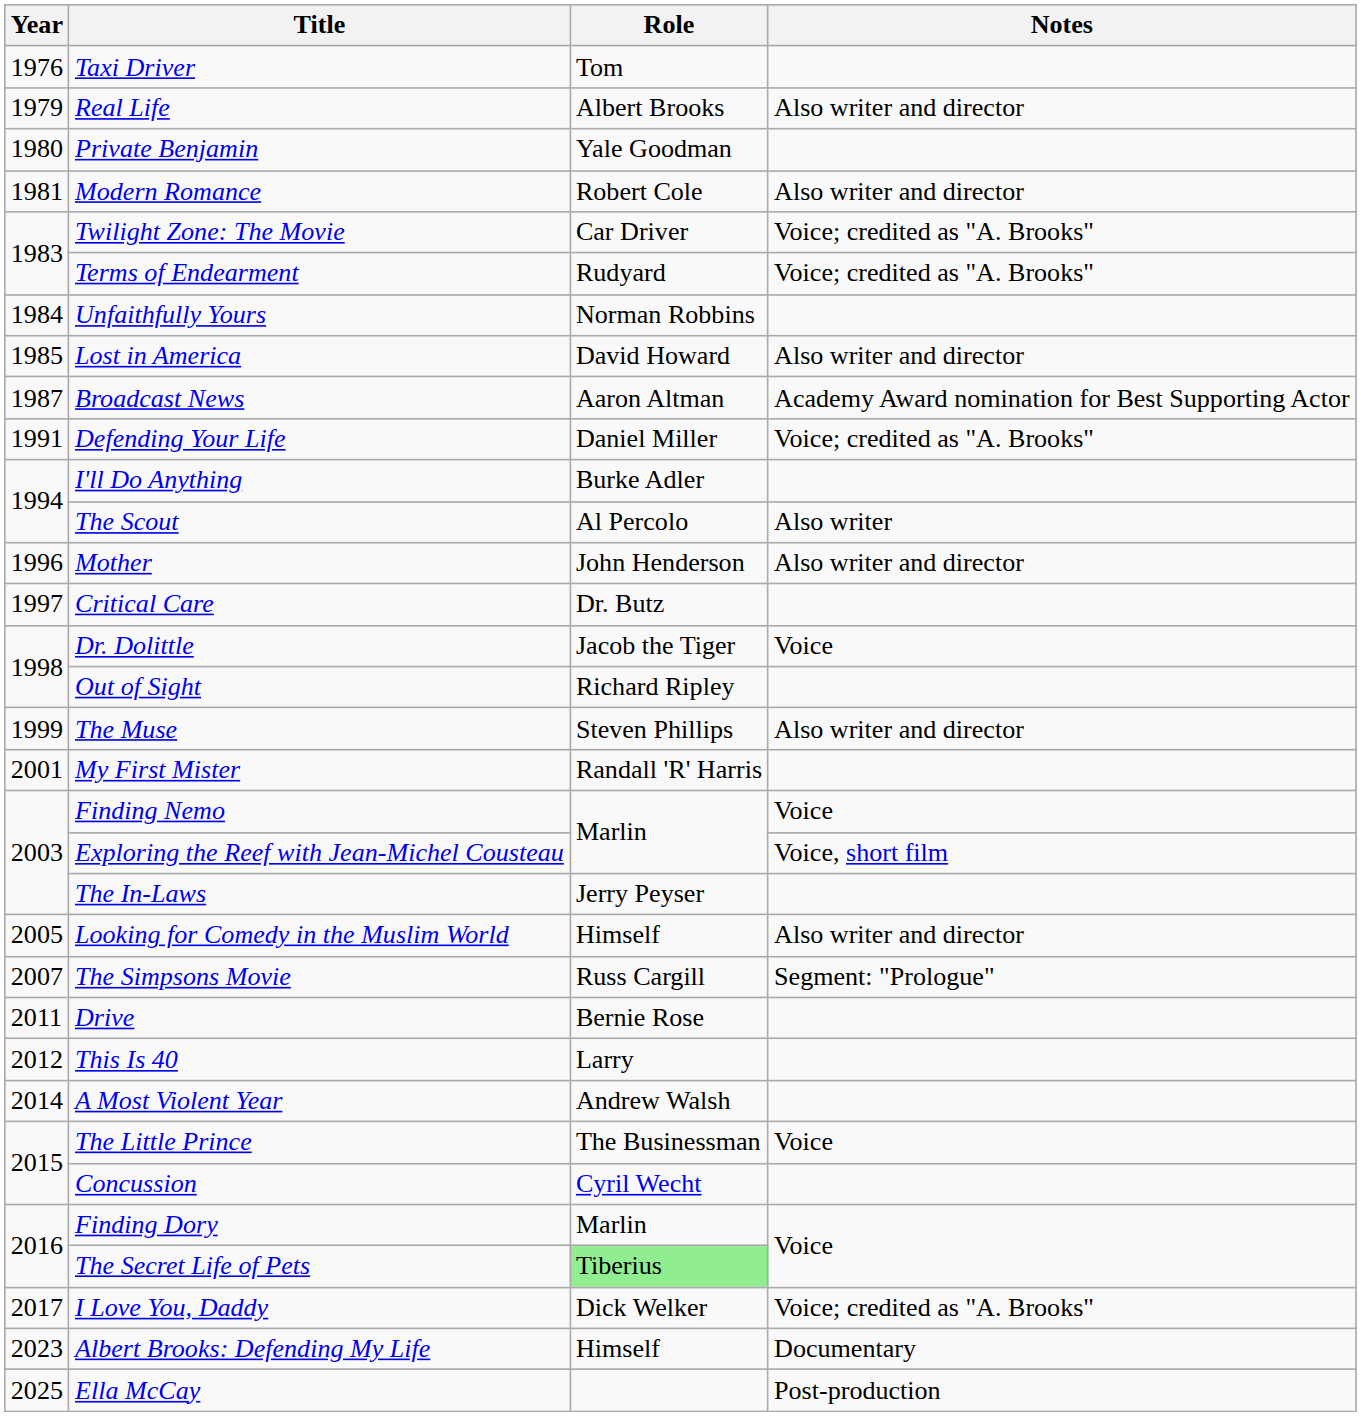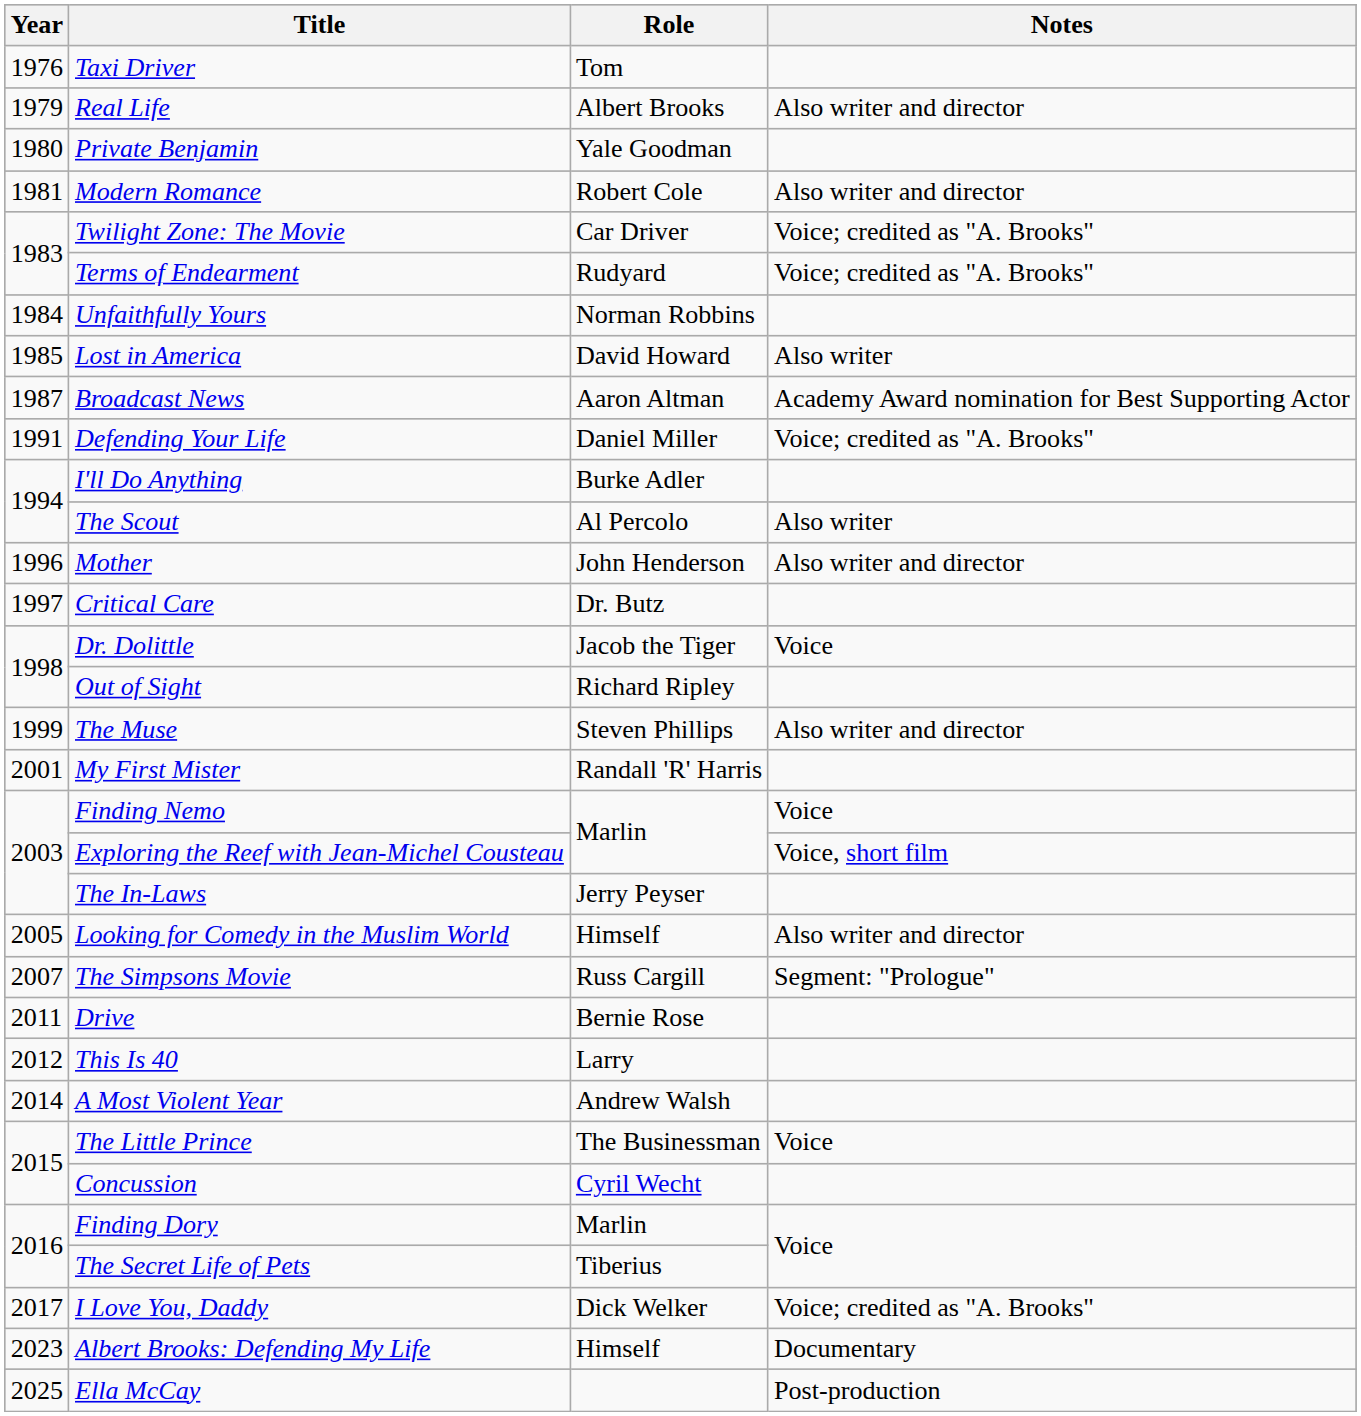Lost in America | Notes: Also writer and director -> Also writer
The Secret Life of Pets | Role: lightgreen background -> no background
